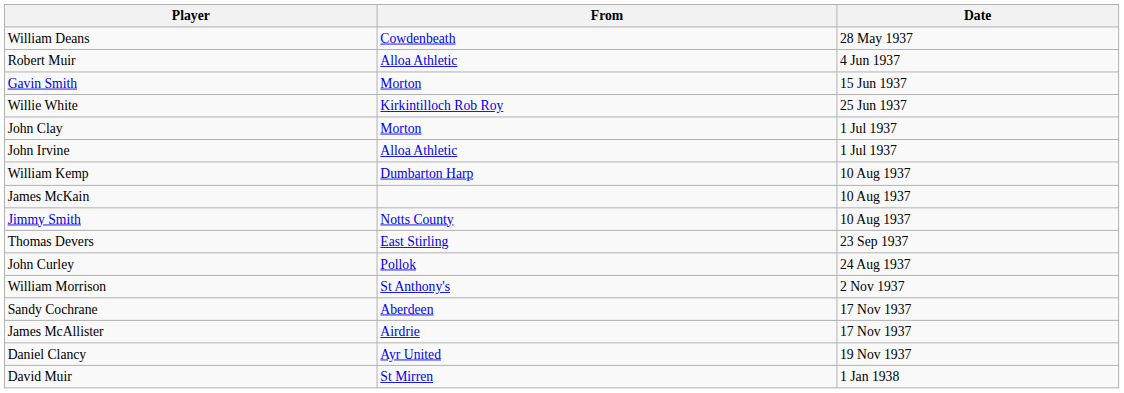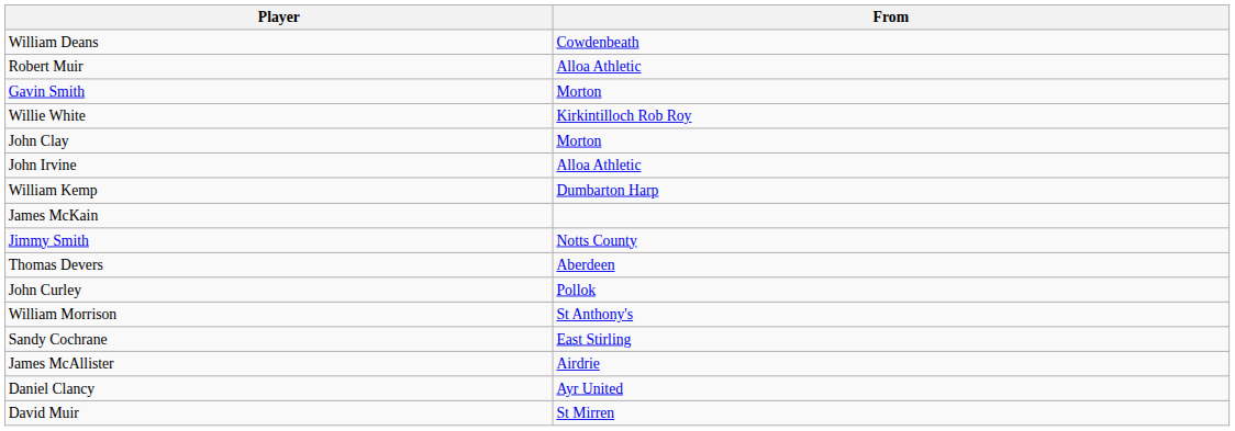- column: Date | 28 May 1937 | 4 Jun 1937 | 15 Jun 1937 | 25 Jun 1937 | 1 Jul 1937 | 1 Jul 1937 | 10 Aug 1937 | 10 Aug 1937 | 10 Aug 1937 | 23 Sep 1937 | 24 Aug 1937 | 2 Nov 1937 | 17 Nov 1937 | 17 Nov 1937 | 19 Nov 1937 | 1 Jan 1938
Thomas Devers | From: East Stirling -> Aberdeen
Sandy Cochrane | From: Aberdeen -> East Stirling
